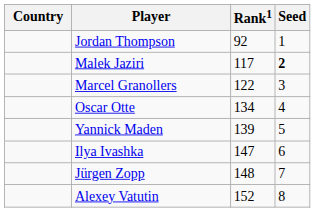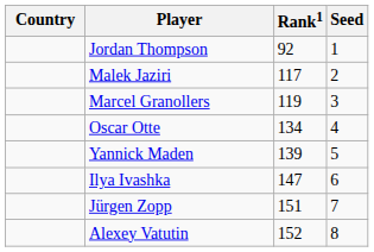Malek Jaziri | Seed: bold -> normal
Marcel Granollers | Rank1: 122 -> 119
Jürgen Zopp | Rank1: 148 -> 151
